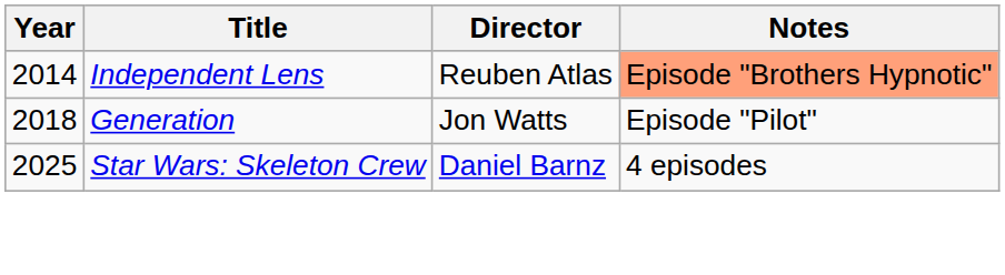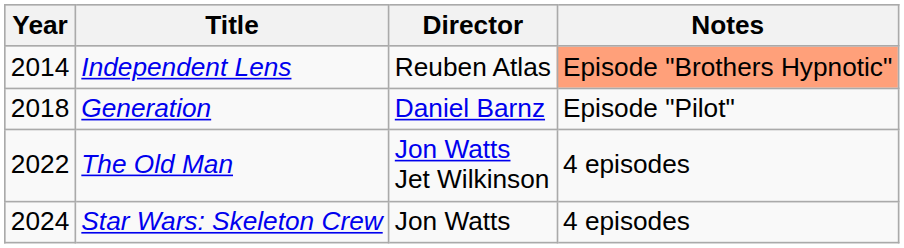Generation | Director: Jon Watts -> Daniel Barnz
+ row: 2022 | The Old Man | Jon Watts Jet Wilkinson | 4 episodes
Star Wars: Skeleton Crew | Year: 2025 -> 2024
Star Wars: Skeleton Crew | Director: Daniel Barnz -> Jon Watts
